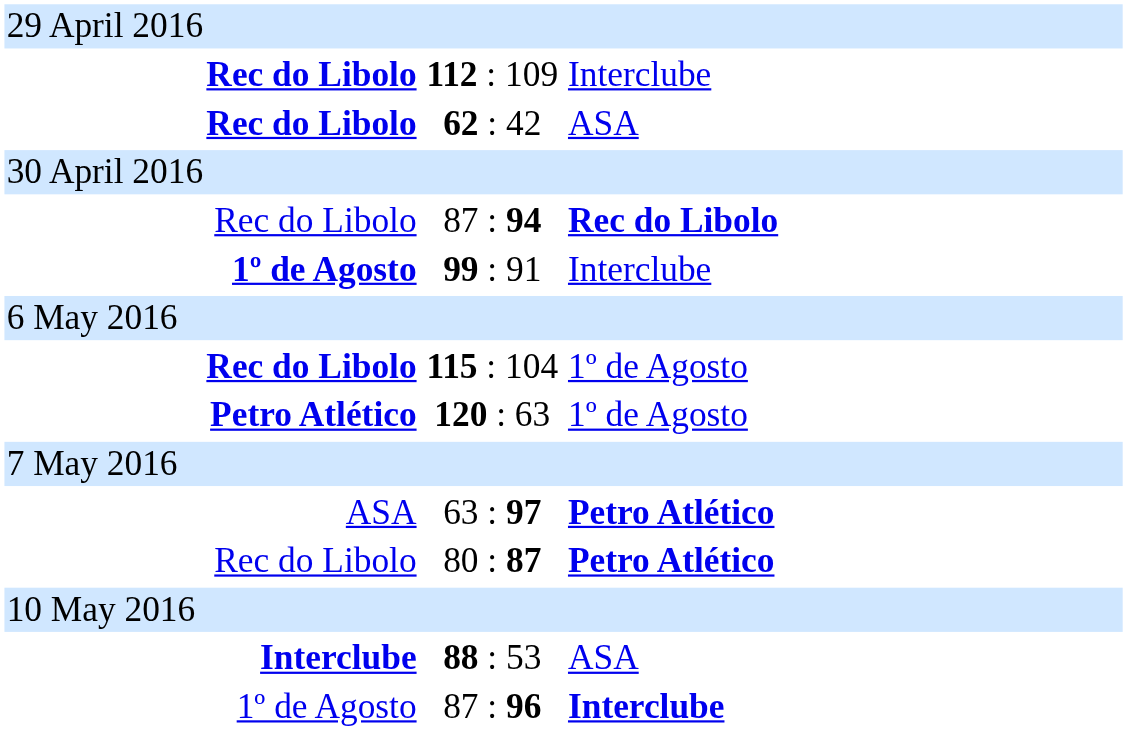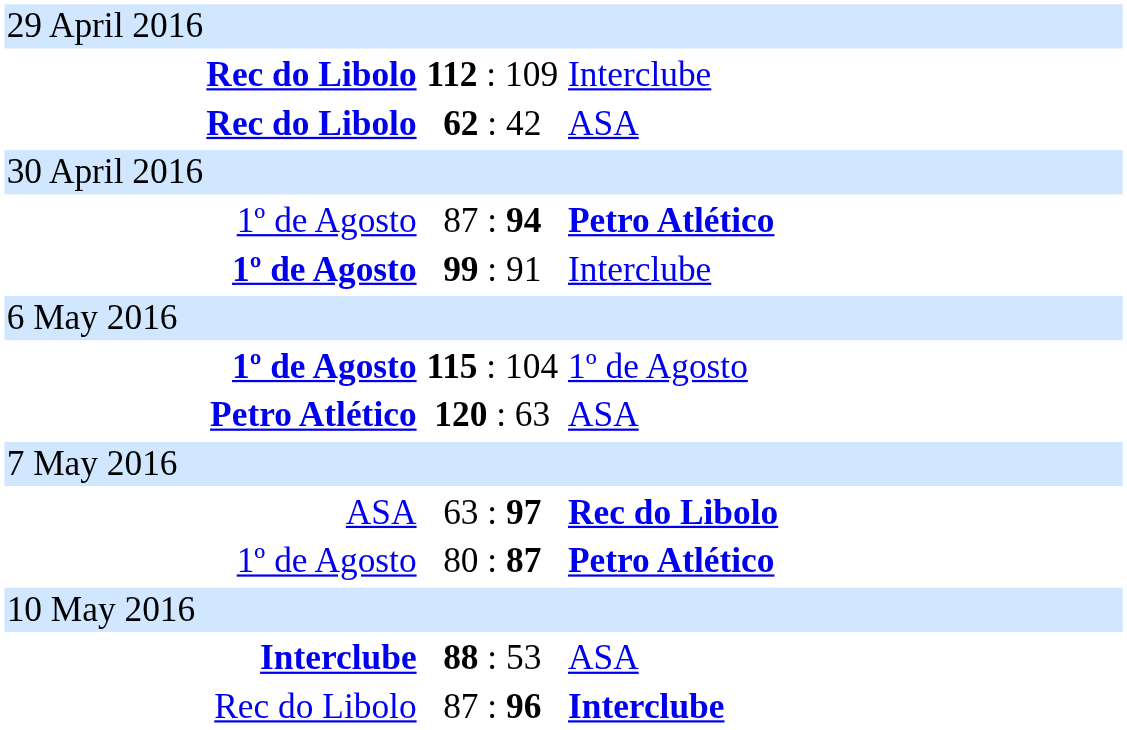87 : 94 | column 1: Rec do Libolo -> 1º de Agosto
87 : 94 | column 3: Rec do Libolo -> Petro Atlético
115 : 104 | column 1: Rec do Libolo -> 1º de Agosto
120 : 63 | column 3: 1º de Agosto -> ASA
63 : 97 | column 3: Petro Atlético -> Rec do Libolo
80 : 87 | column 1: Rec do Libolo -> 1º de Agosto
87 : 96 | column 1: 1º de Agosto -> Rec do Libolo
